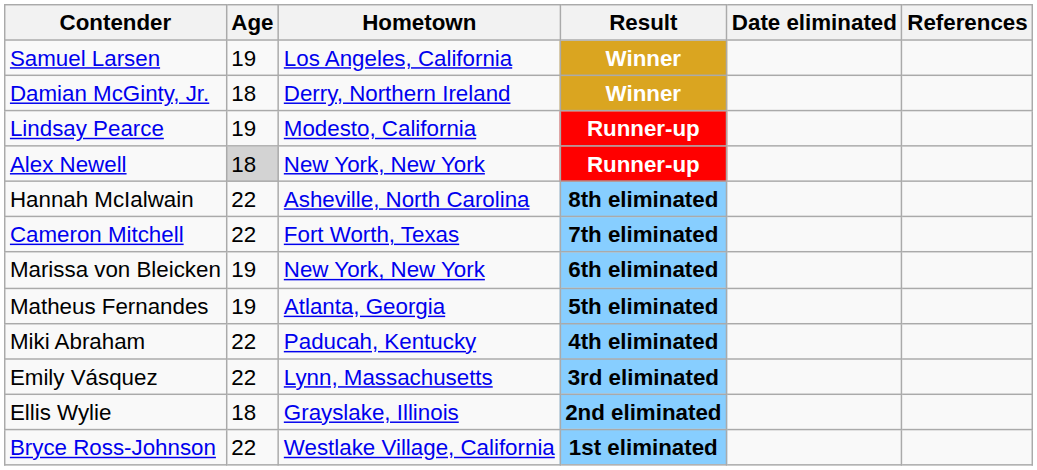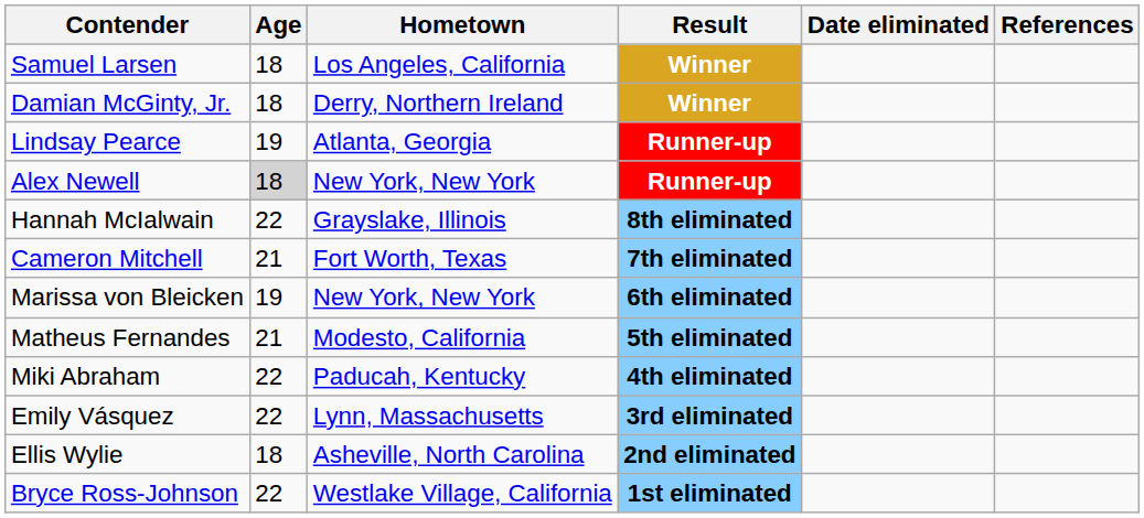Samuel Larsen | Age: 19 -> 18
Lindsay Pearce | Hometown: Modesto, California -> Atlanta, Georgia
Hannah McIalwain | Hometown: Asheville, North Carolina -> Grayslake, Illinois
Cameron Mitchell | Age: 22 -> 21
Matheus Fernandes | Age: 19 -> 21
Matheus Fernandes | Hometown: Atlanta, Georgia -> Modesto, California
Ellis Wylie | Hometown: Grayslake, Illinois -> Asheville, North Carolina
